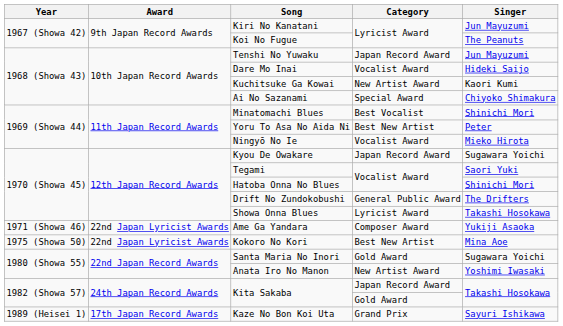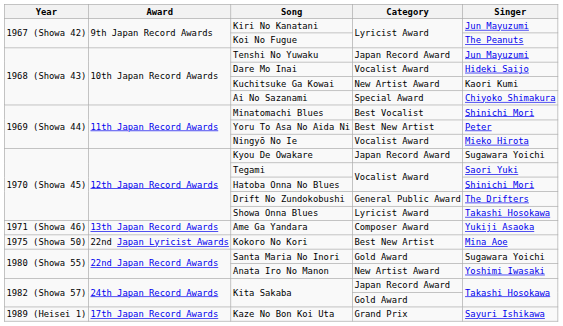Ame Ga Yandara | Award: 22nd Japan Lyricist Awards -> 13th Japan Record Awards
